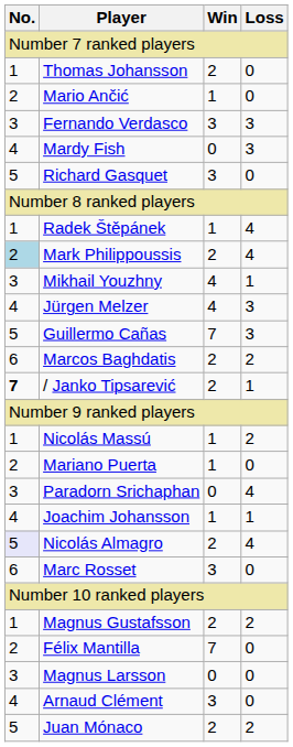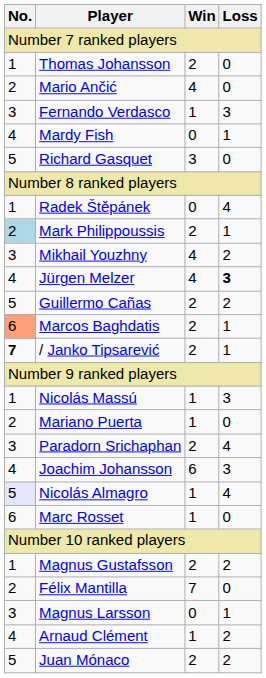Mario Ančić | Win: 1 -> 4
Fernando Verdasco | Win: 3 -> 1
Mardy Fish | Loss: 3 -> 1
Radek Štěpánek | Win: 1 -> 0
Mark Philippoussis | Loss: 4 -> 1
Mikhail Youzhny | Loss: 1 -> 2
Jürgen Melzer | Loss: normal -> bold
Guillermo Cañas | Win: 7 -> 2
Guillermo Cañas | Loss: 3 -> 2
Marcos Baghdatis | No.: no background -> lightsalmon background
Marcos Baghdatis | Loss: 2 -> 1
Nicolás Massú | Loss: 2 -> 3
Paradorn Srichaphan | Win: 0 -> 2
Joachim Johansson | Win: 1 -> 6
Joachim Johansson | Loss: 1 -> 3
Nicolás Almagro | Win: 2 -> 1
Marc Rosset | Win: 3 -> 1
Magnus Larsson | Loss: 0 -> 1
Arnaud Clément | Win: 3 -> 1
Arnaud Clément | Loss: 0 -> 2
